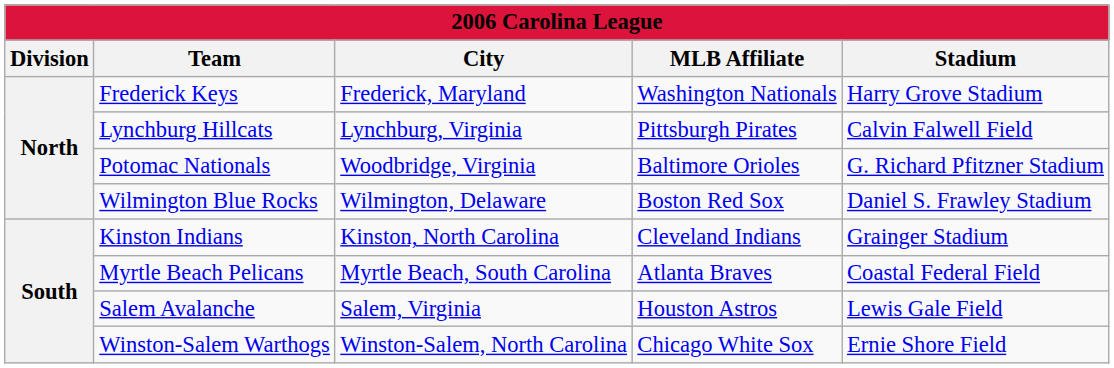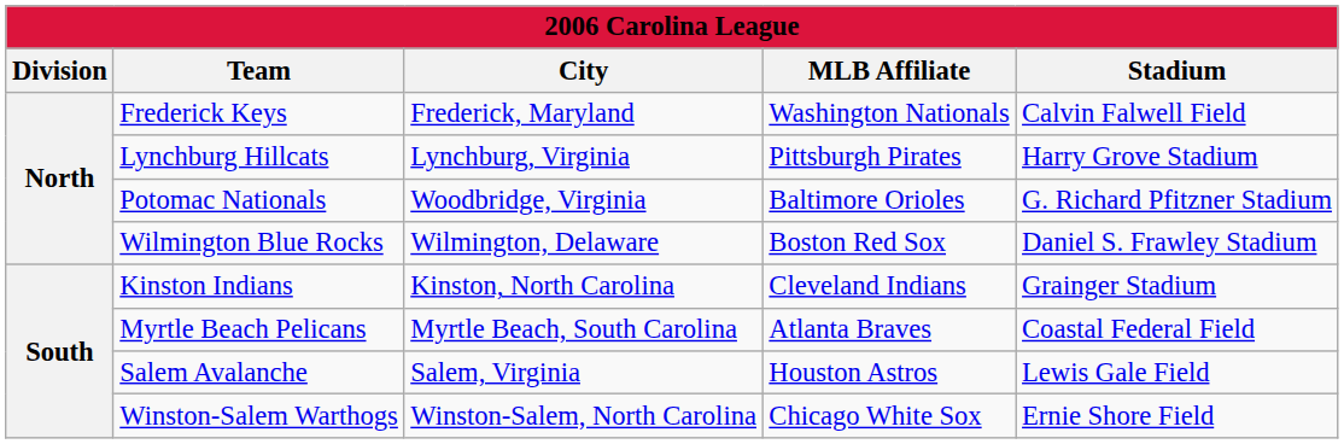Frederick Keys | Stadium: Harry Grove Stadium -> Calvin Falwell Field
Lynchburg Hillcats | Stadium: Calvin Falwell Field -> Harry Grove Stadium
